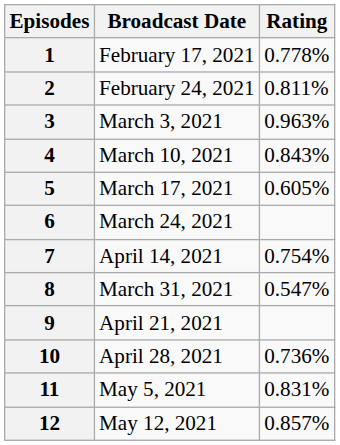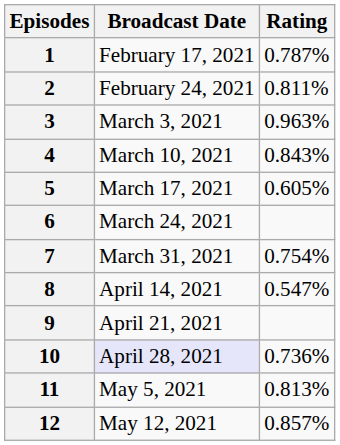1 | Rating: 0.778% -> 0.787%
7 | Broadcast Date: April 14, 2021 -> March 31, 2021
8 | Broadcast Date: March 31, 2021 -> April 14, 2021
10 | Broadcast Date: no background -> lavender background
11 | Rating: 0.831% -> 0.813%
